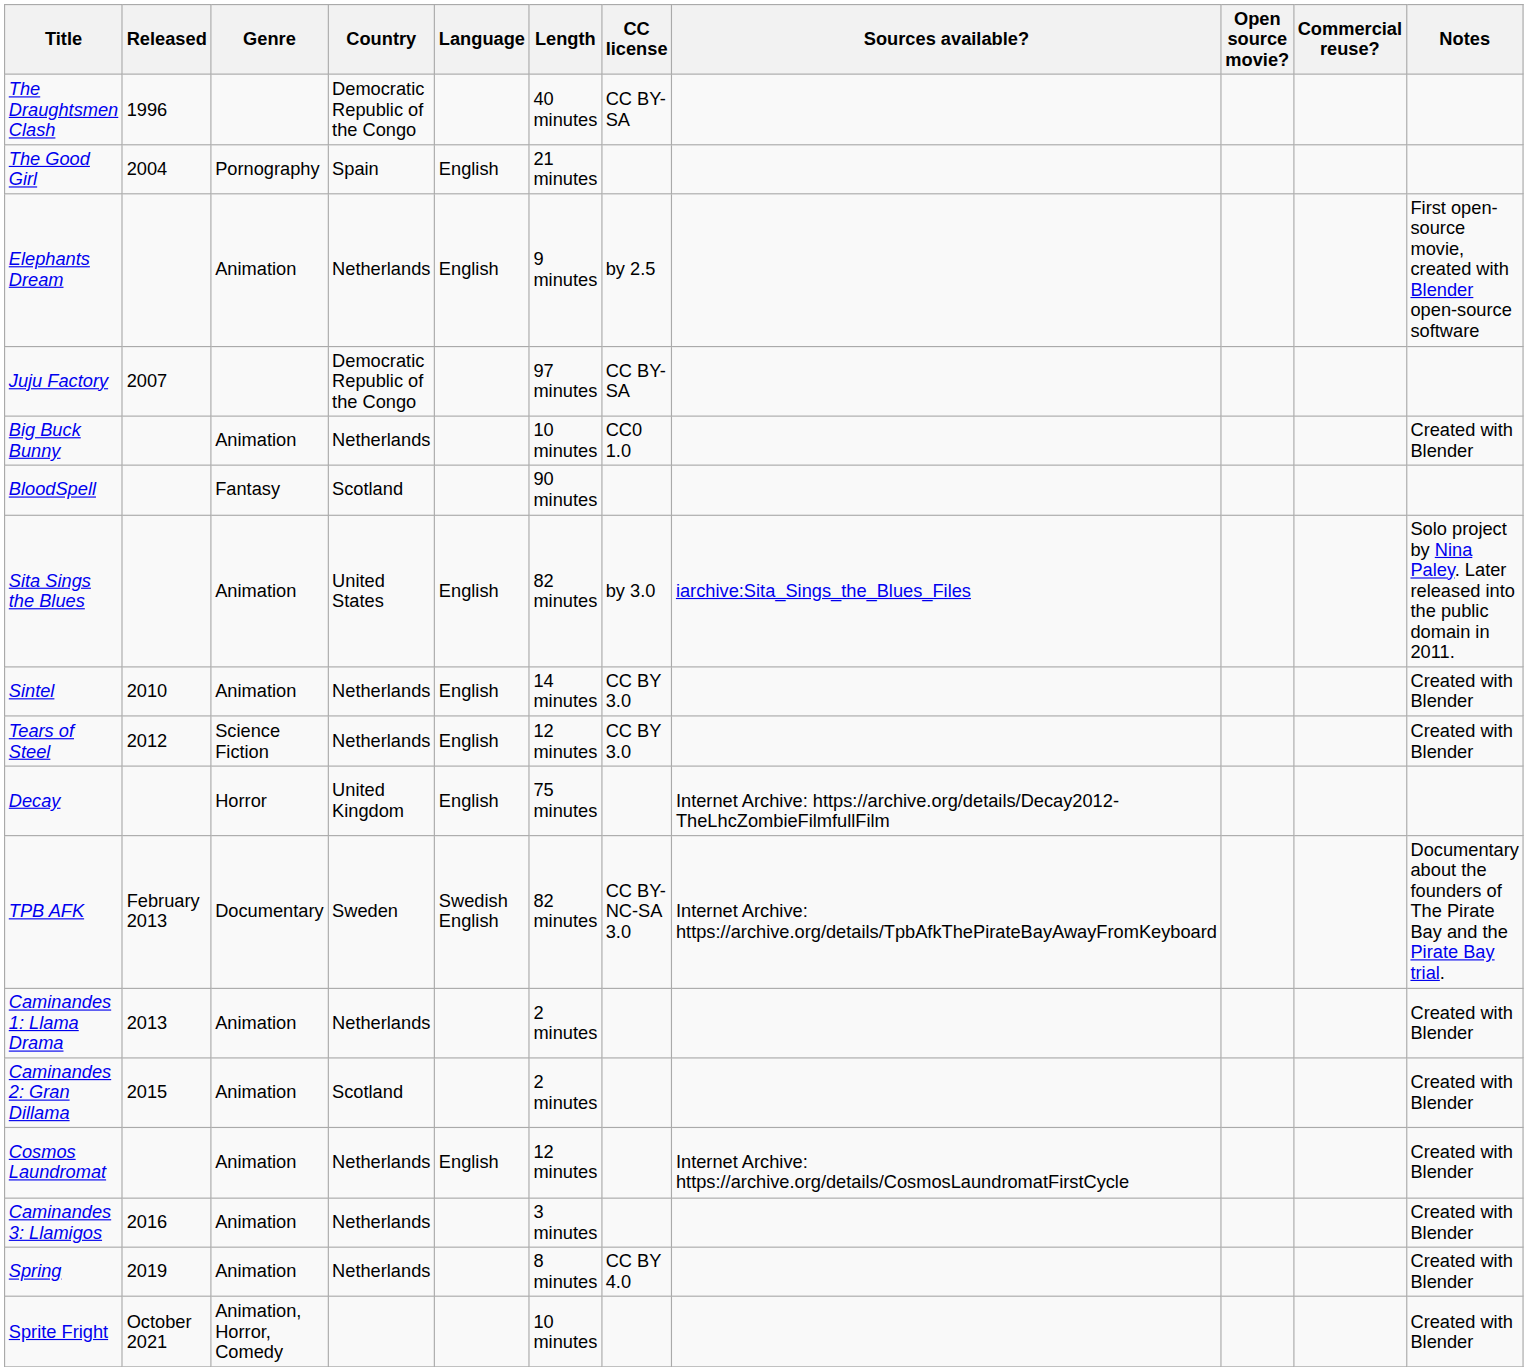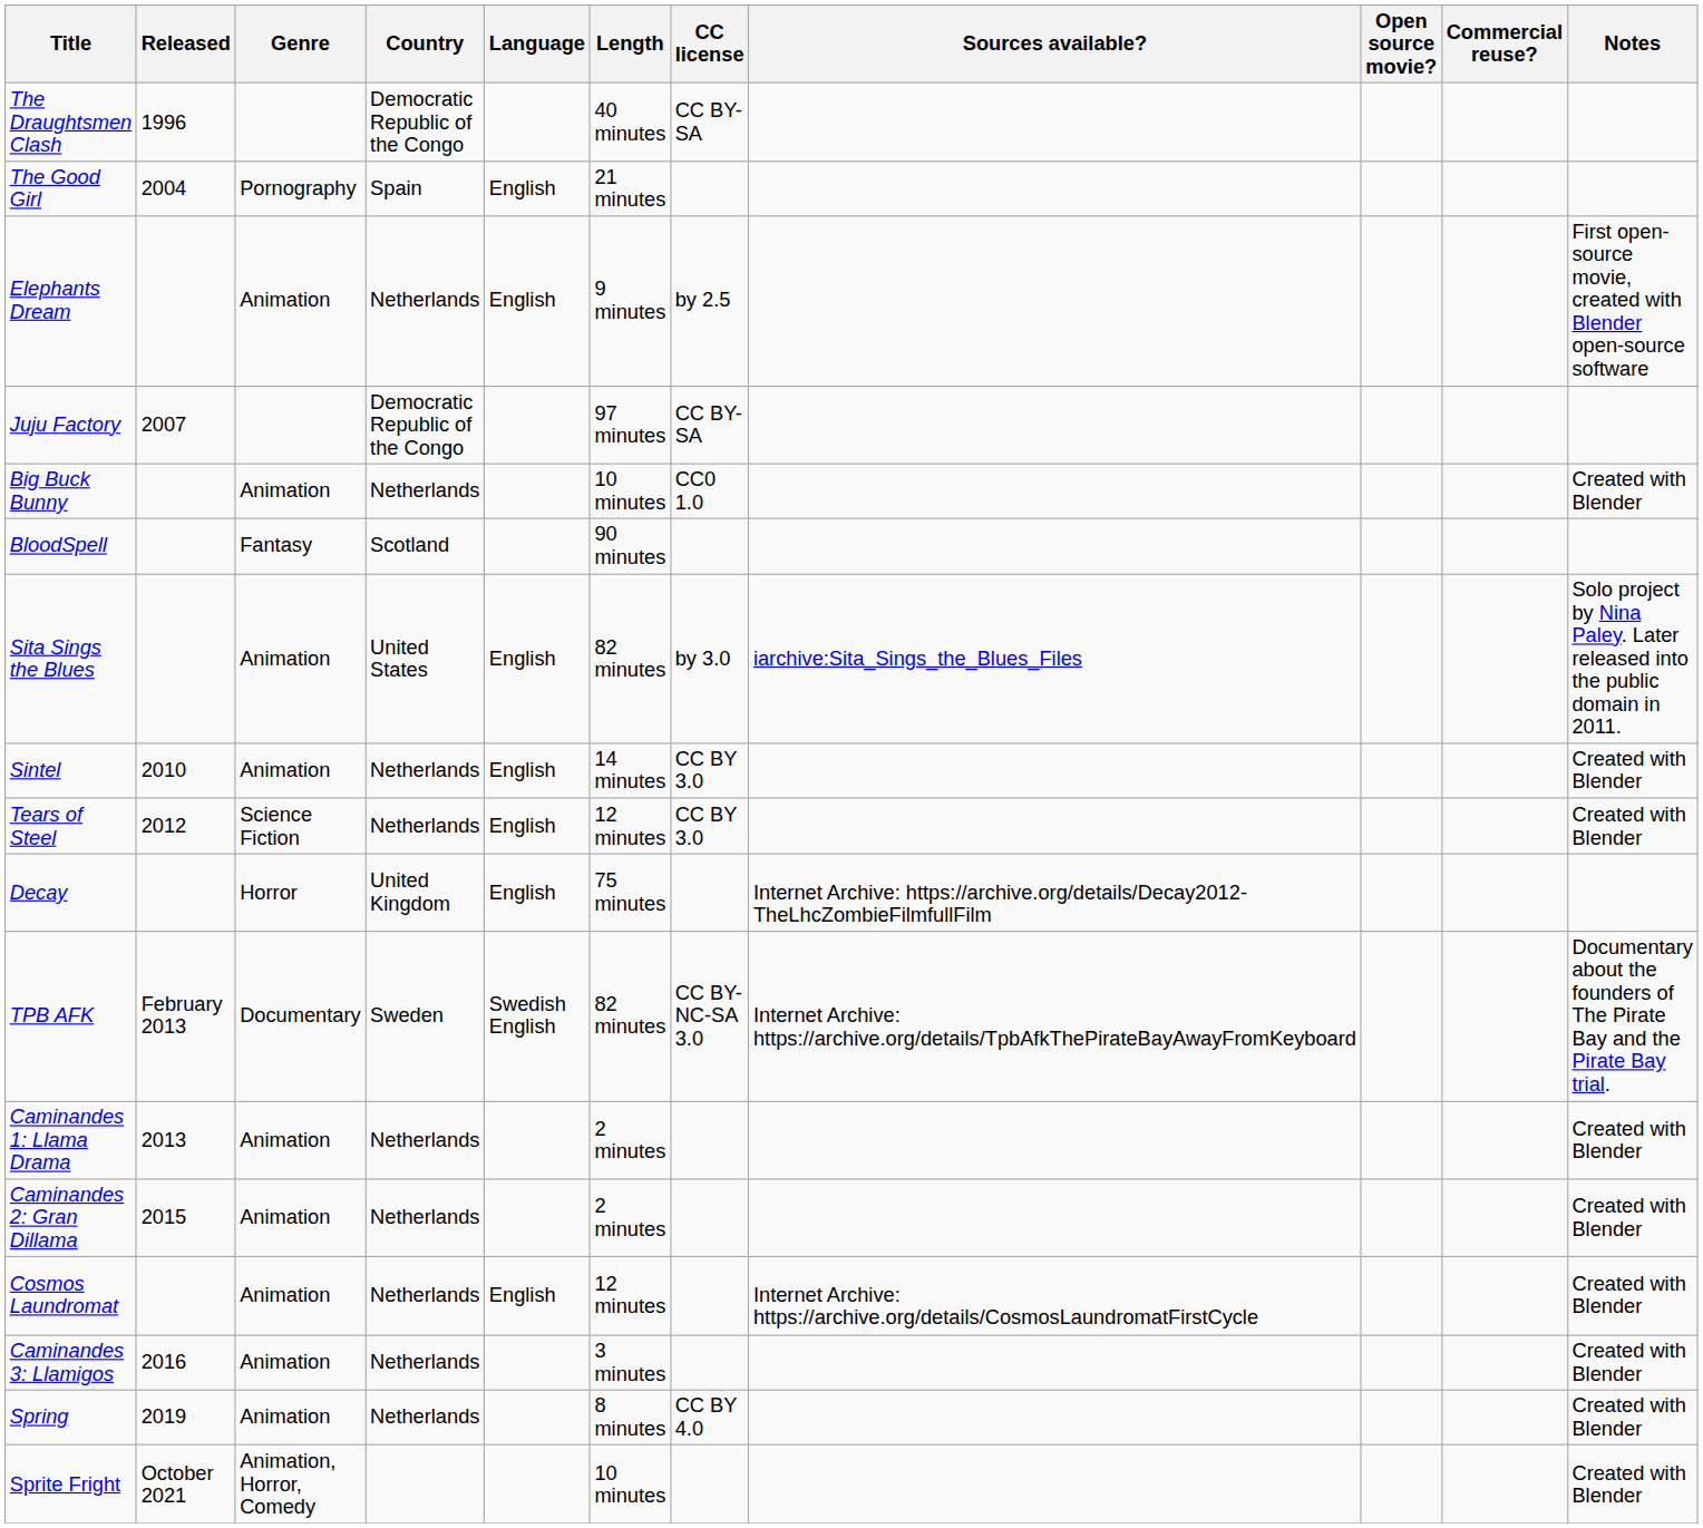Caminandes 2: Gran Dillama | Country: Scotland -> Netherlands
